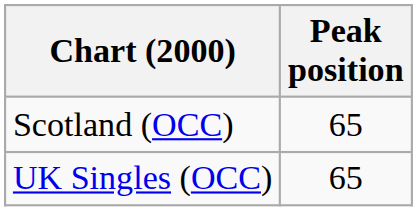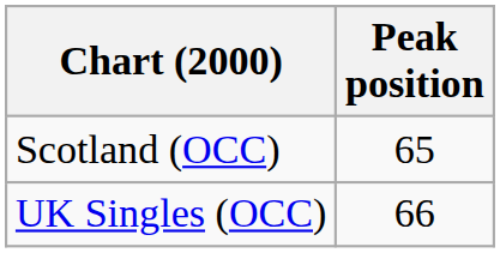UK Singles (OCC) | Peak position: 65 -> 66
